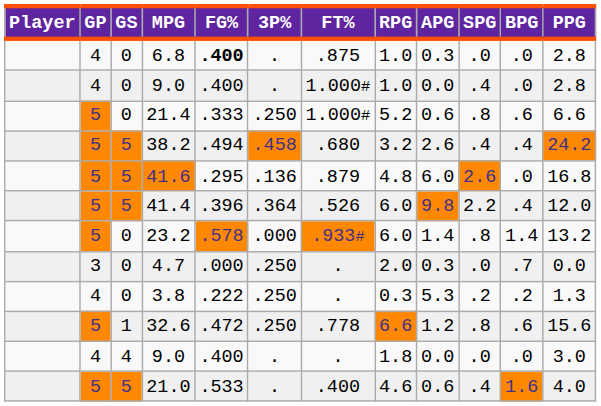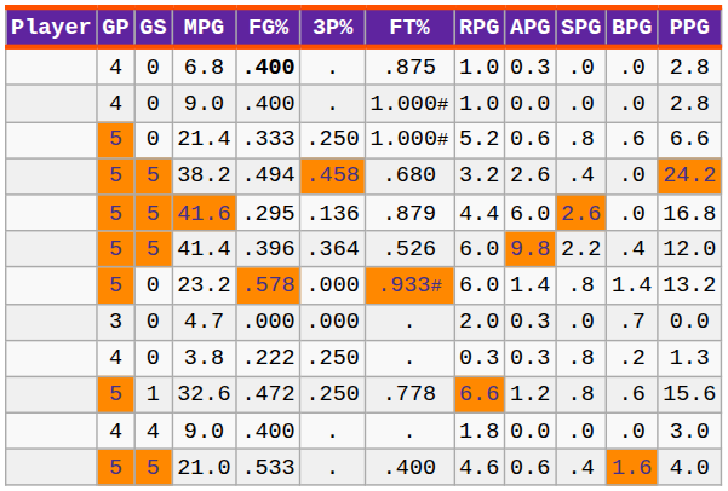0 / 9.0 | SPG: .4 -> .0
38.2 | BPG: .4 -> .0
41.6 | RPG: 4.8 -> 4.4
4.7 | 3P%: .250 -> .000
3.8 | APG: 5.3 -> 0.3
3.8 | SPG: .2 -> .8
